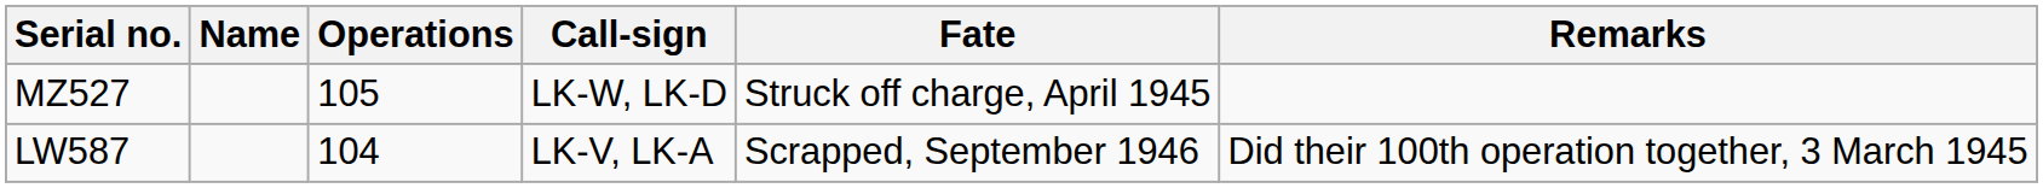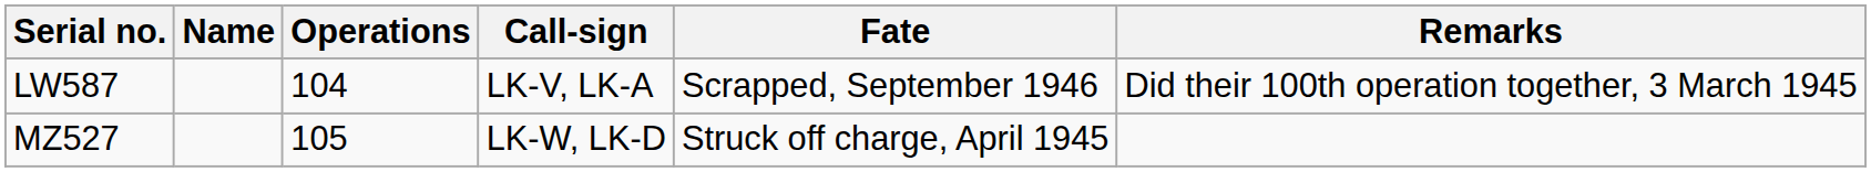rows swapped: MZ527 <-> LW587
